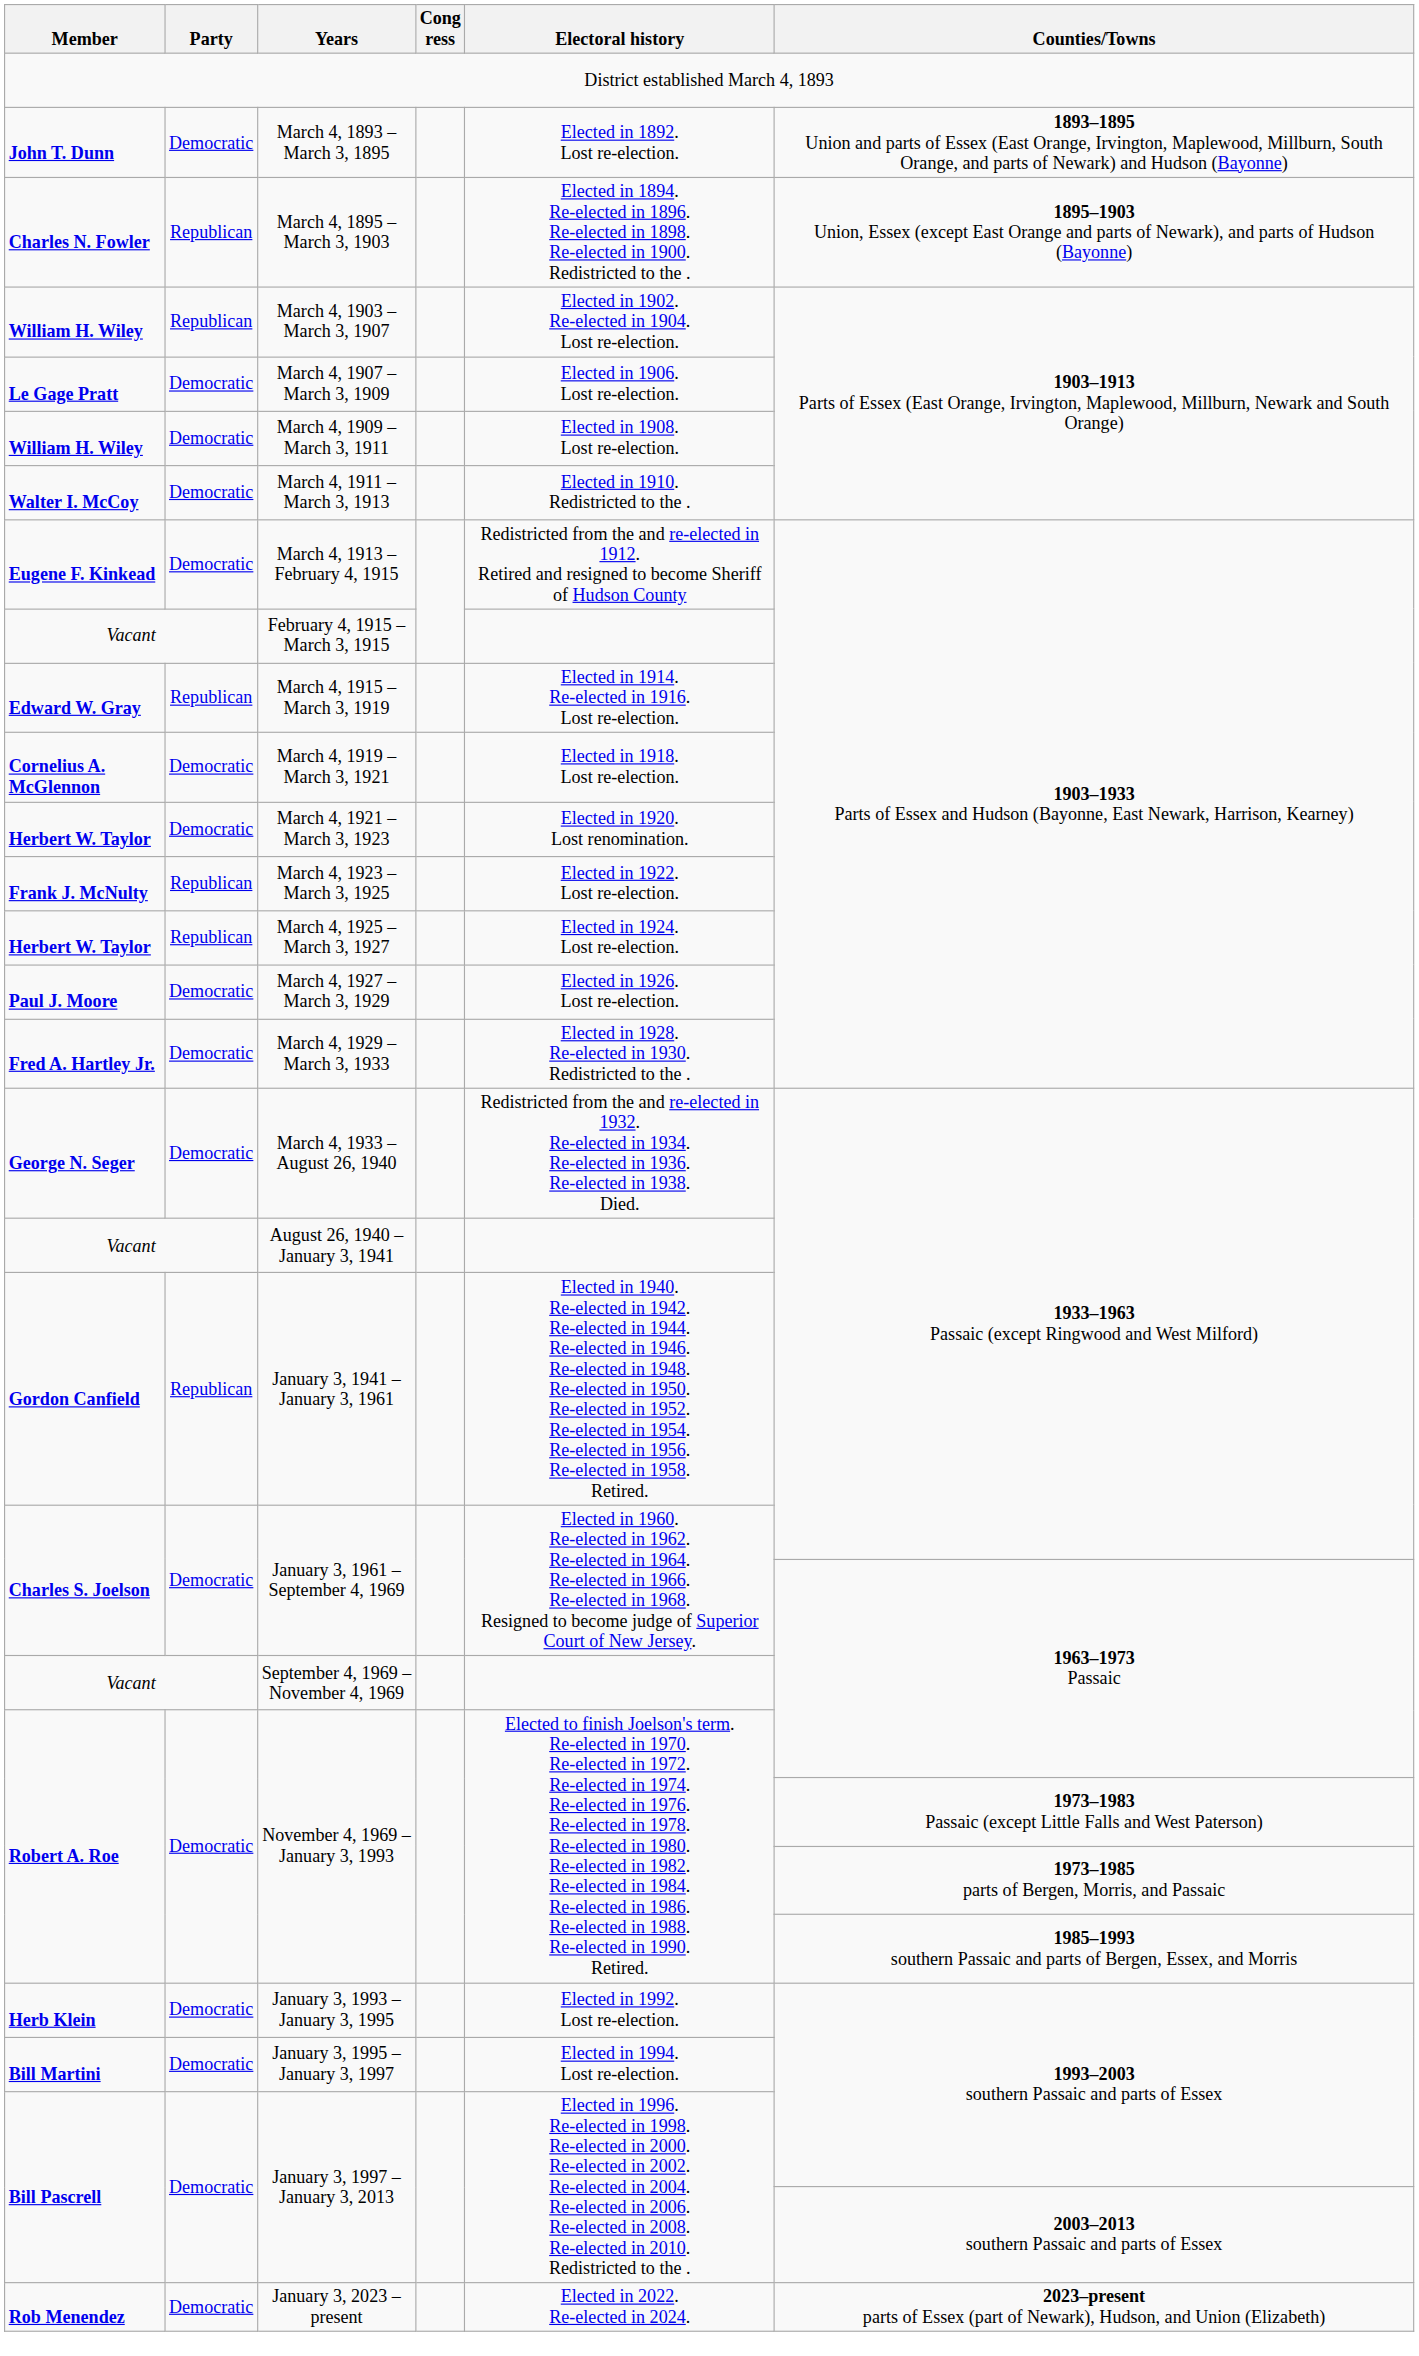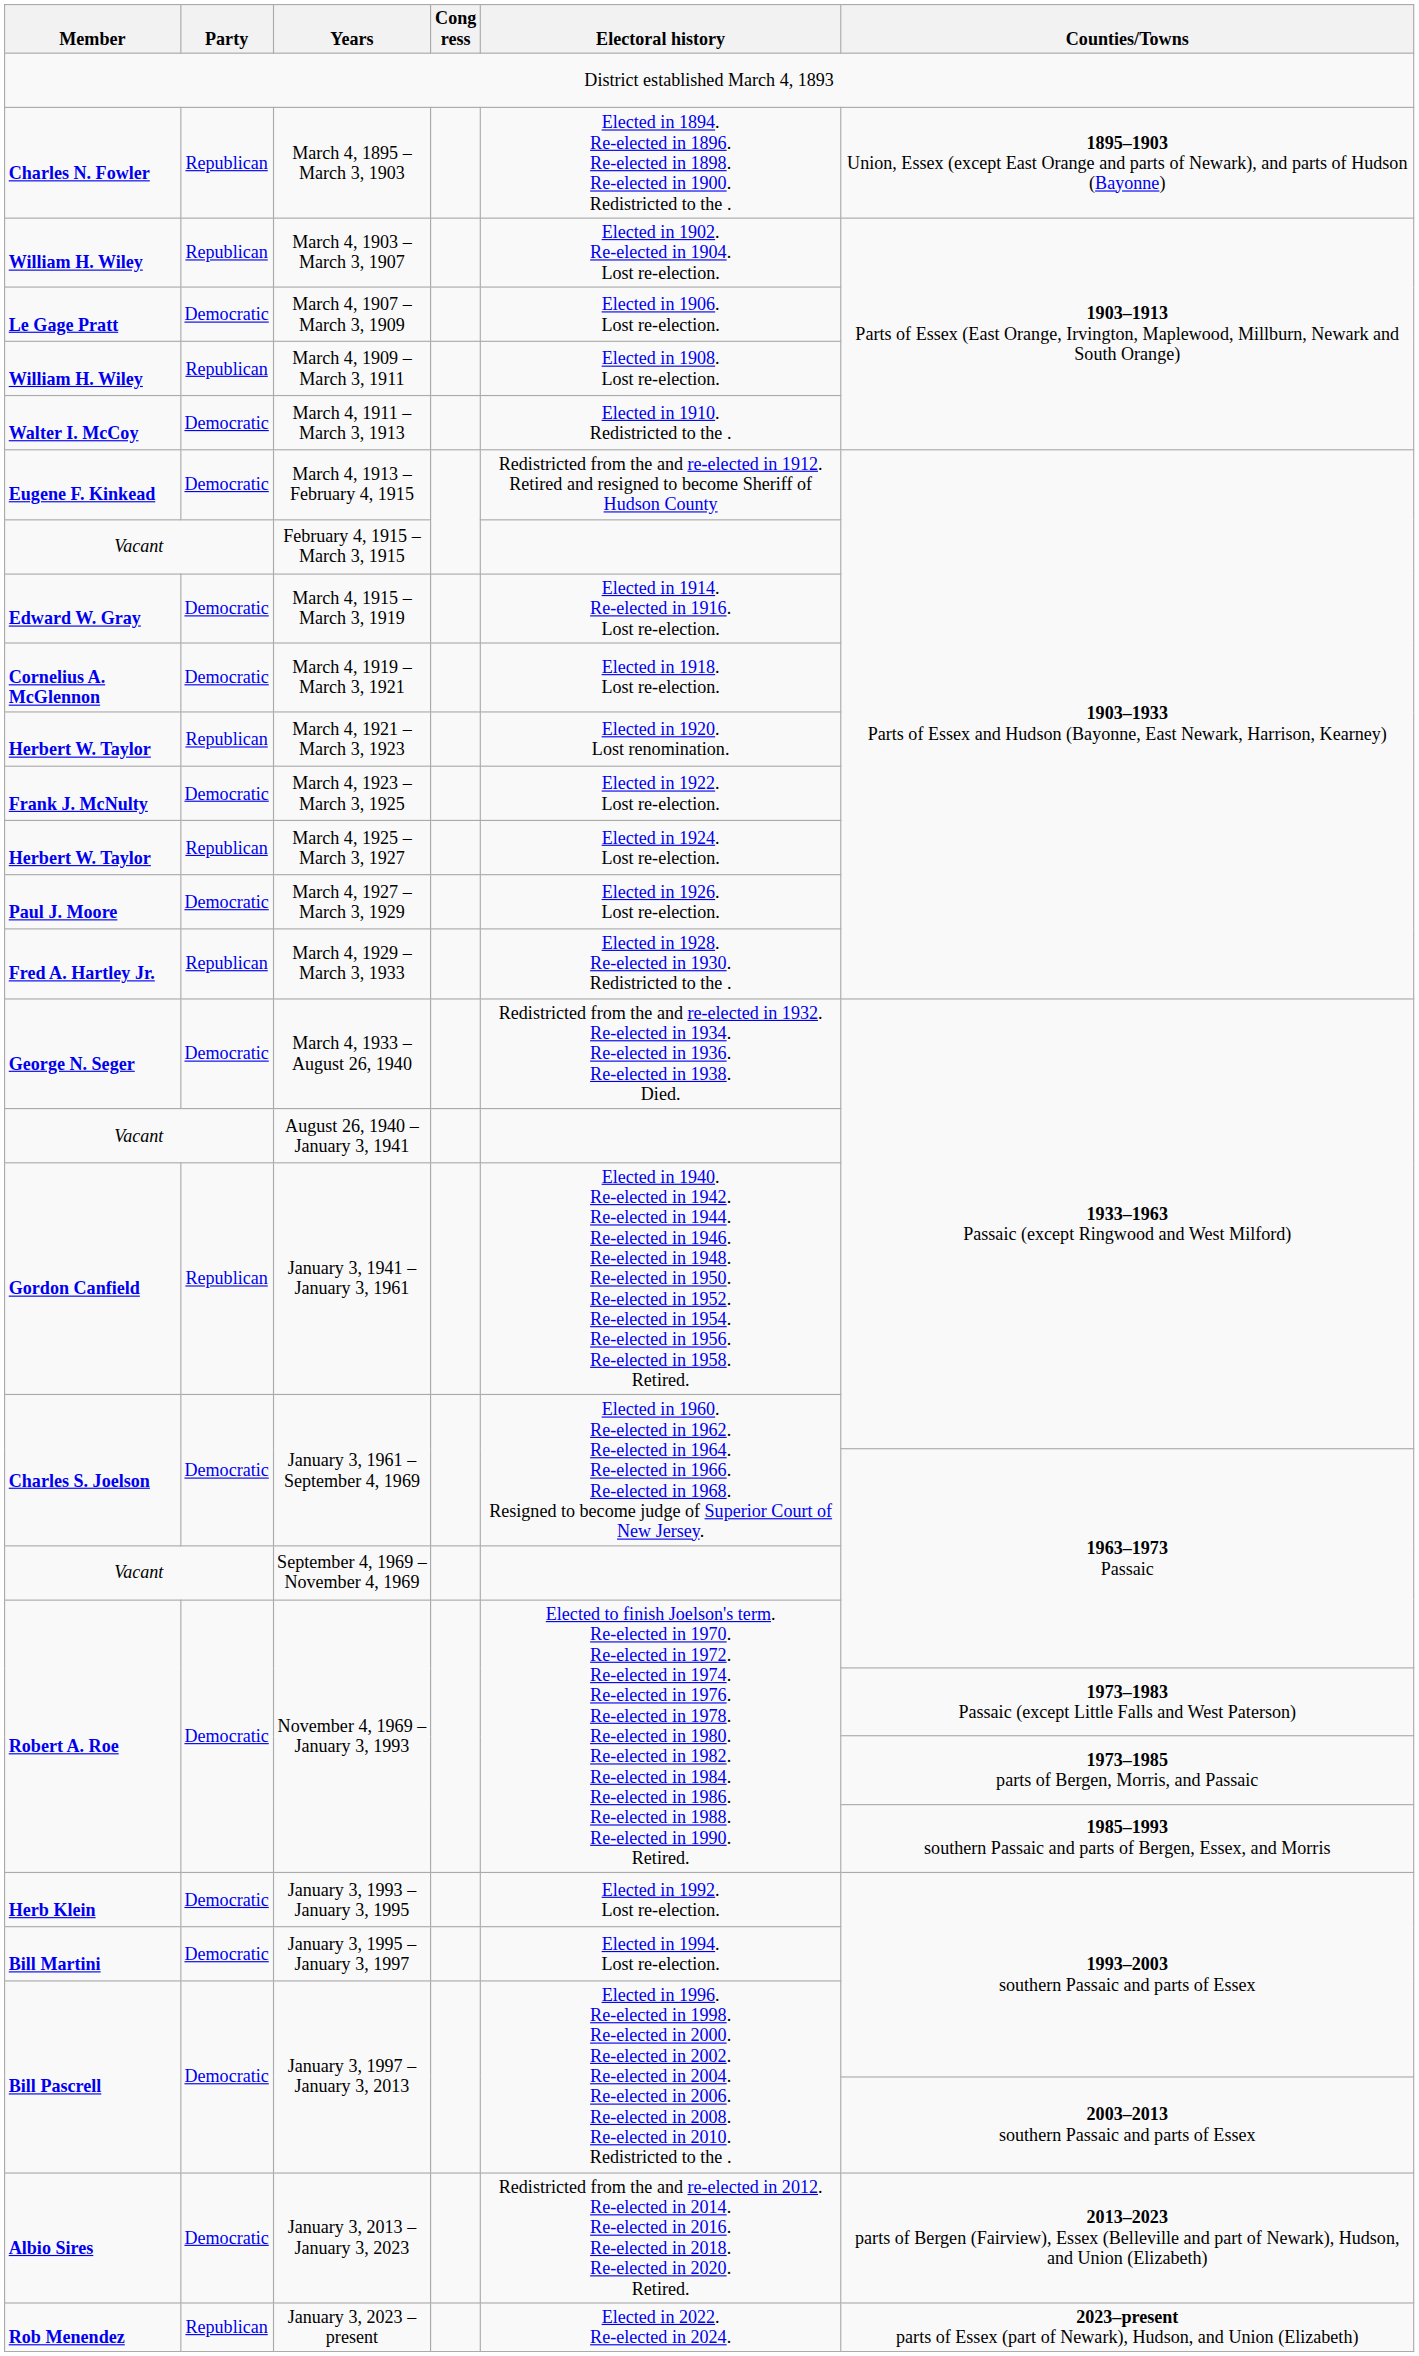- row: John T. Dunn | Democratic | March 4, 1893 – March 3, 1895 | Elected in 1892. Lost re-election. | 1893–1895 Union and parts of Essex (East Orange, Irvington, Maplewood, Millburn, South Orange, and parts of Newark) and Hudson (Bayonne)
March 4, 1909 – March 3, 1911 | Party: Democratic -> Republican
March 4, 1915 – March 3, 1919 | Party: Republican -> Democratic
March 4, 1921 – March 3, 1923 | Party: Democratic -> Republican
March 4, 1923 – March 3, 1925 | Party: Republican -> Democratic
March 4, 1929 – March 3, 1933 | Party: Democratic -> Republican
+ row: Albio Sires | Democratic | January 3, 2013 – January 3, 2023 | Redistricted from the and re-elected in 2012. Re-elected in 2014. Re-elected in 2016. Re-elected in 2018. Re-elected in 2020. Retired. | 2013–2023 parts of Bergen (Fairview), Essex (Belleville and part of Newark), Hudson, and Union (Elizabeth)
January 3, 2023 – present | Party: Democratic -> Republican
